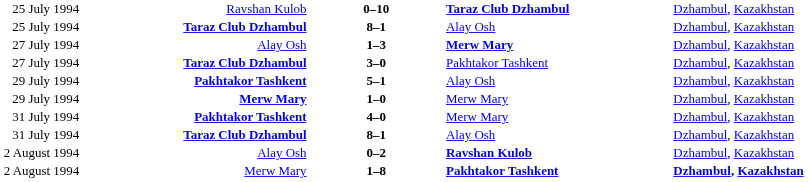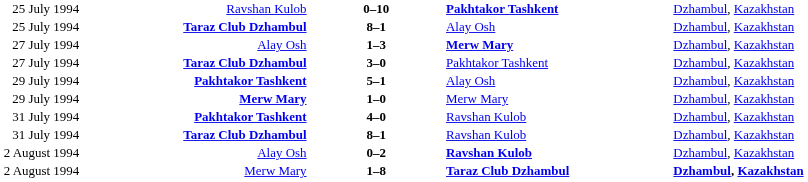0–10 | column 4: Taraz Club Dzhambul -> Pakhtakor Tashkent
4–0 | column 4: Merw Mary -> Ravshan Kulob
31 July 1994 / 8–1 | column 4: Alay Osh -> Ravshan Kulob
1–8 | column 4: Pakhtakor Tashkent -> Taraz Club Dzhambul
